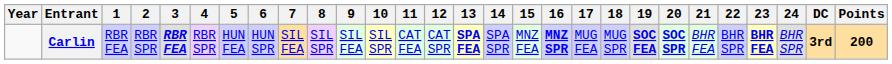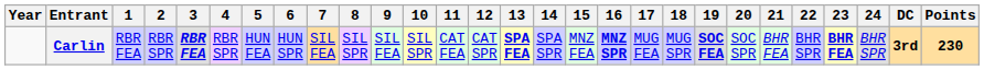Carlin | 20: bold -> normal
Carlin | Points: 200 -> 230
